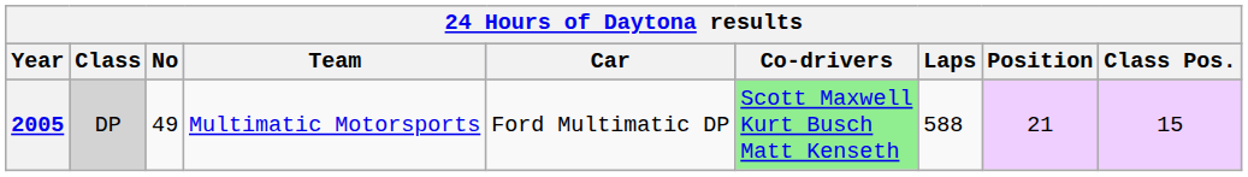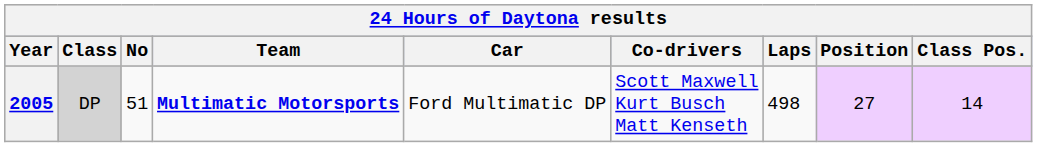2005 | No: 49 -> 51
2005 | Team: normal -> bold
2005 | Co-drivers: lightgreen background -> no background
2005 | Laps: 588 -> 498
2005 | Position: 21 -> 27
2005 | Class Pos.: 15 -> 14
